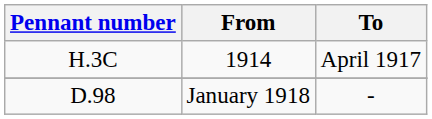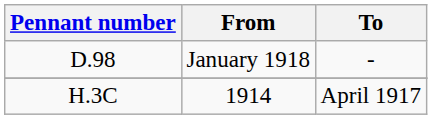rows swapped: H.3C <-> D.98
